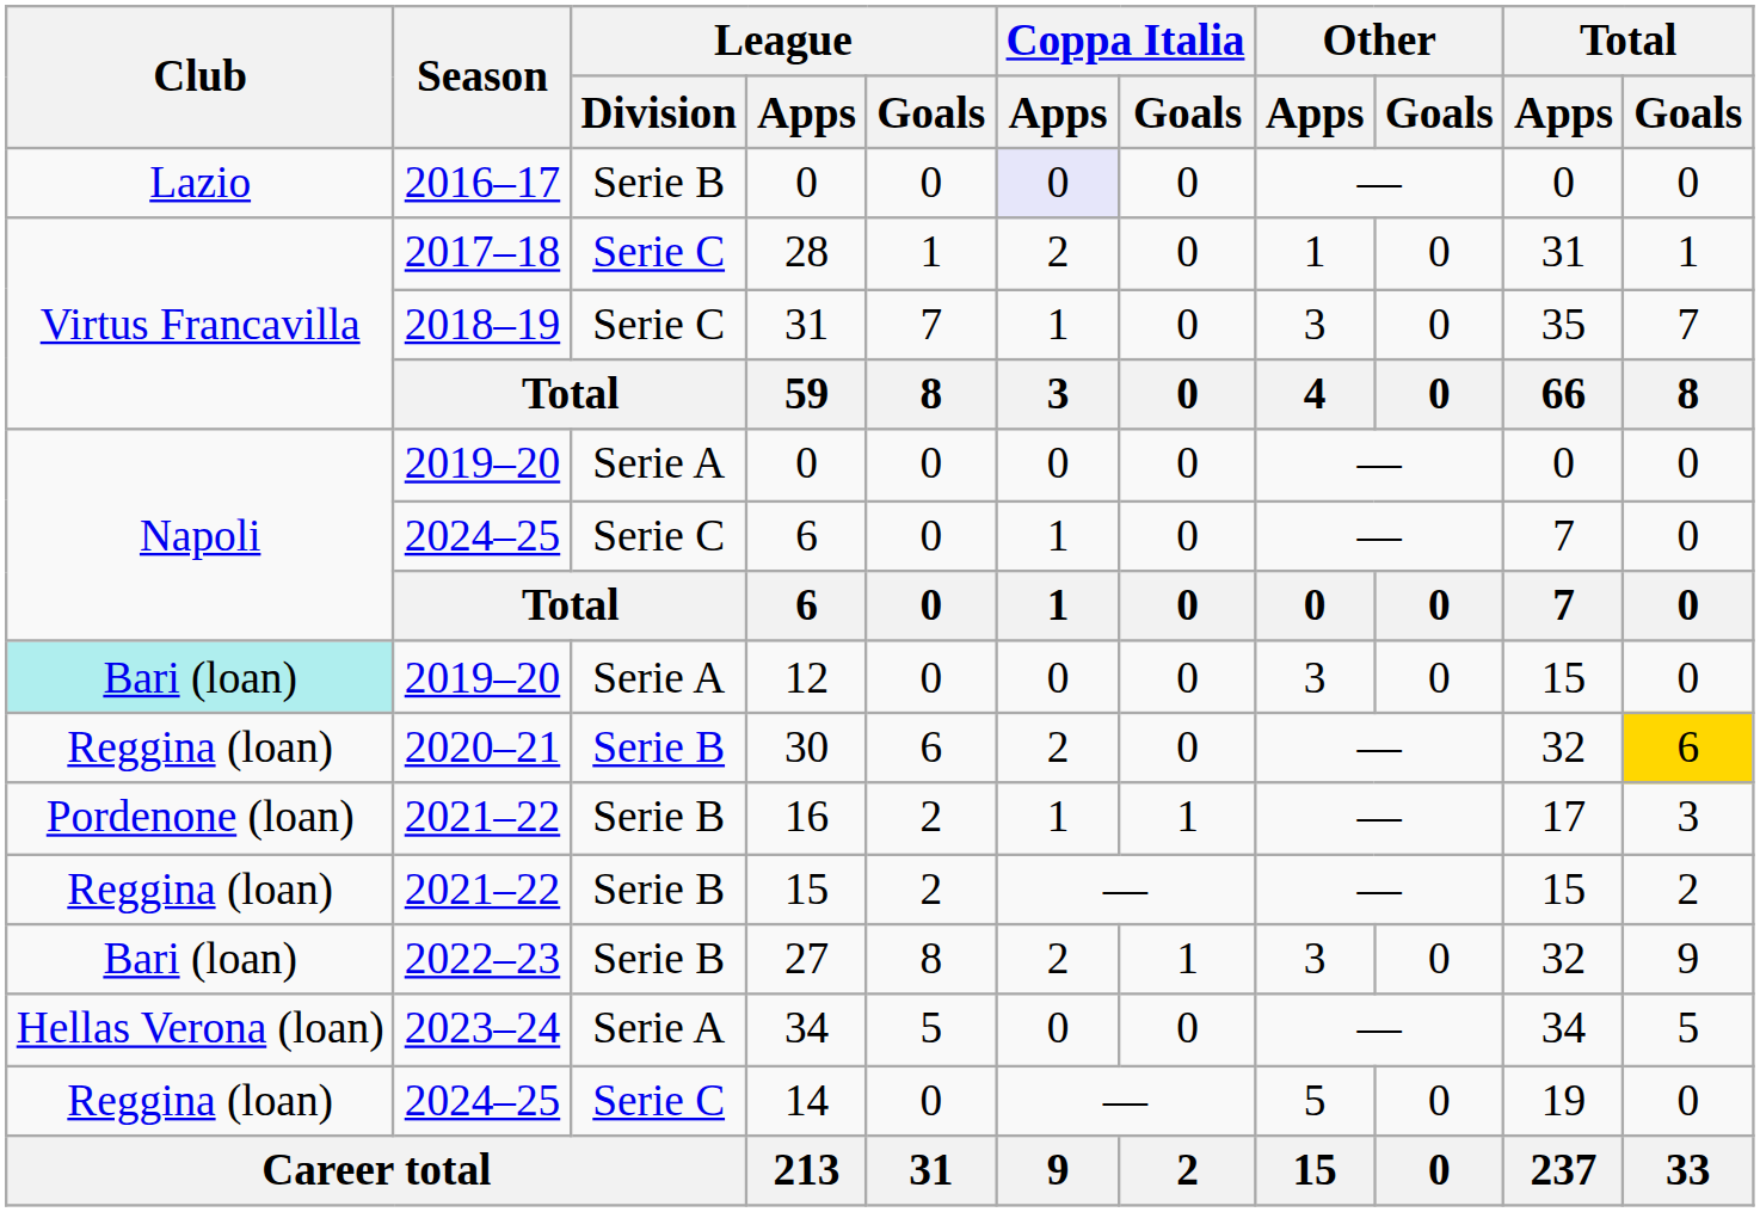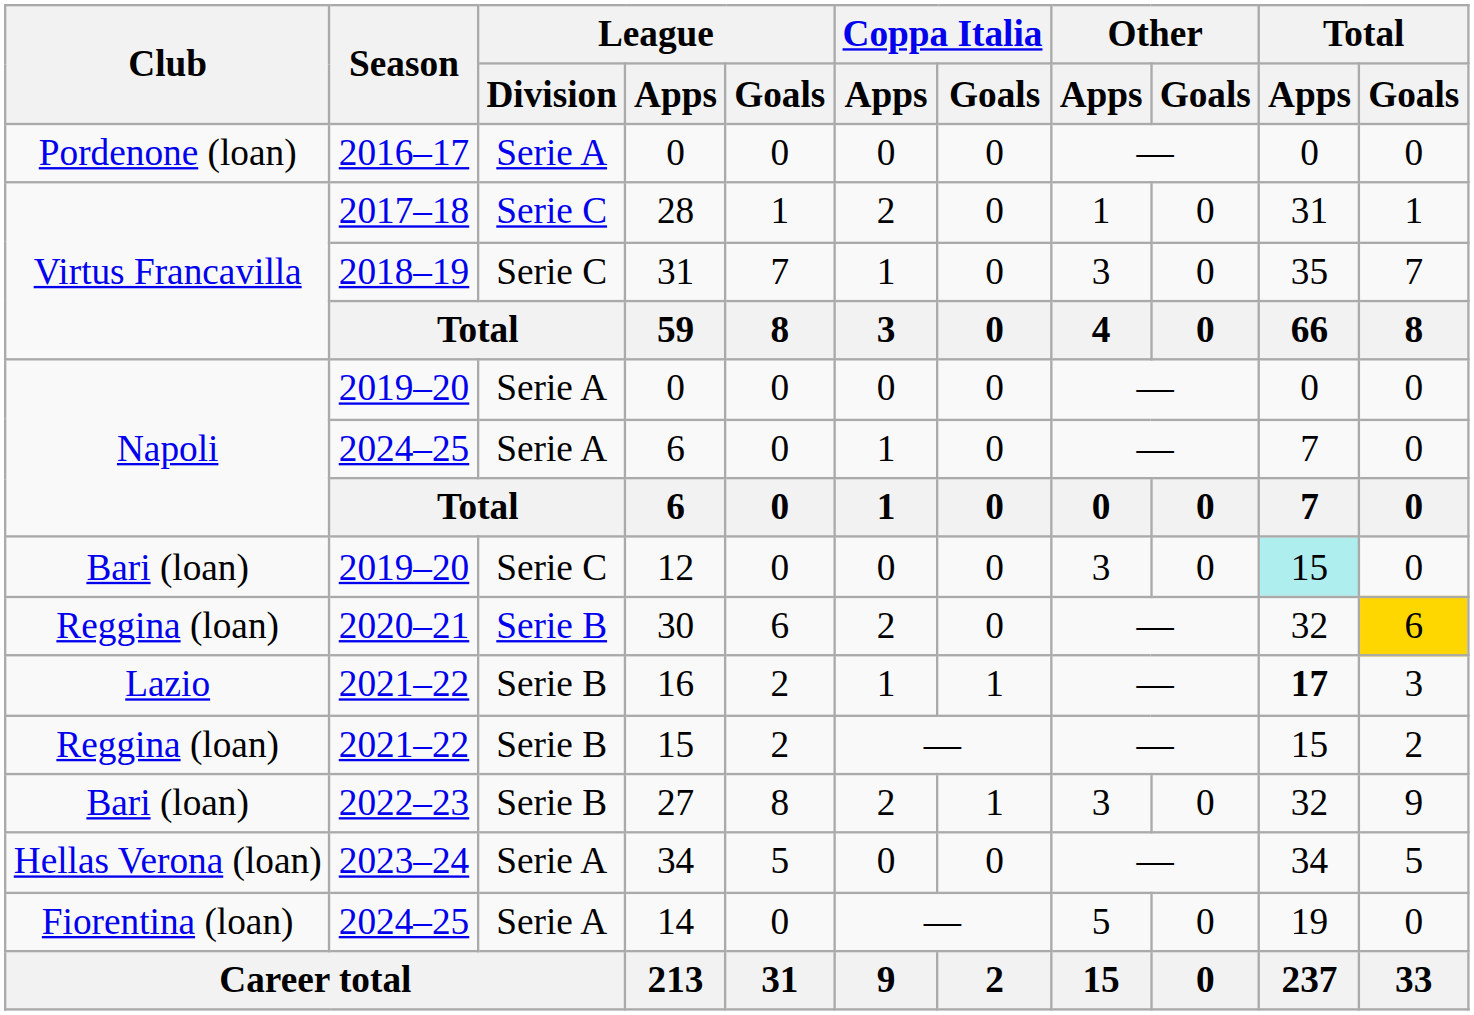2016–17 / 0 | Club: Lazio -> Pordenone (loan)
2016–17 / 0 | League / Division: Serie B -> Serie A
2016–17 / 0 | Coppa Italia / Apps: lavender background -> no background
2024–25 / 6 | League / Division: Serie C -> Serie A
12 | Club: paleturquoise background -> no background
12 | League / Division: Serie A -> Serie C
12 | Total / Apps: no background -> paleturquoise background
16 | Club: Pordenone (loan) -> Lazio
16 | Total / Apps: normal -> bold
14 | Club: Reggina (loan) -> Fiorentina (loan)
14 | League / Division: Serie C -> Serie A
